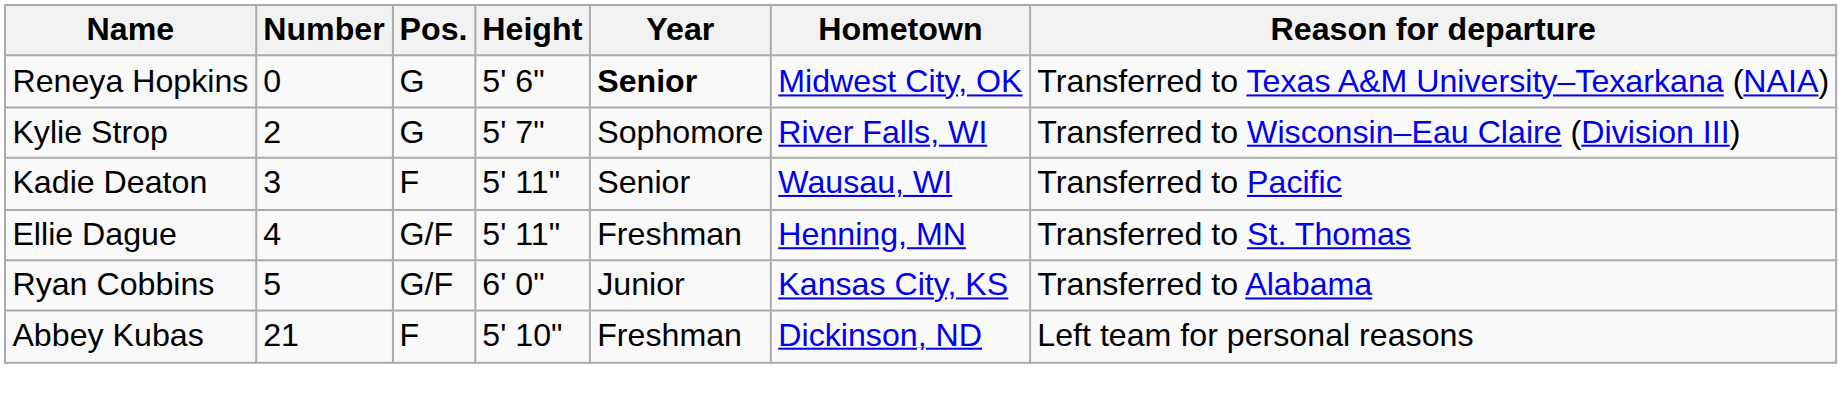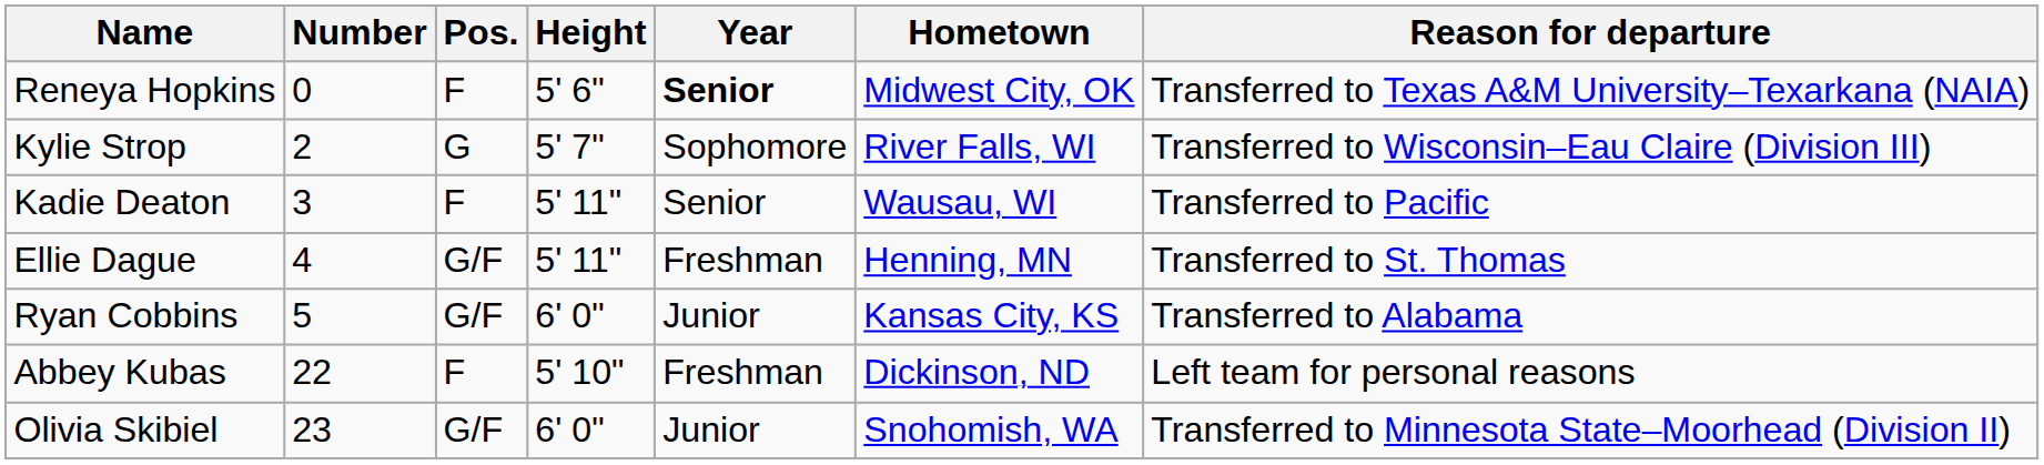Reneya Hopkins | Pos.: G -> F
Abbey Kubas | Number: 21 -> 22
+ row: Olivia Skibiel | 23 | G/F | 6' 0" | Junior | Snohomish, WA | Transferred to Minnesota State–Moorhead (Division II)
